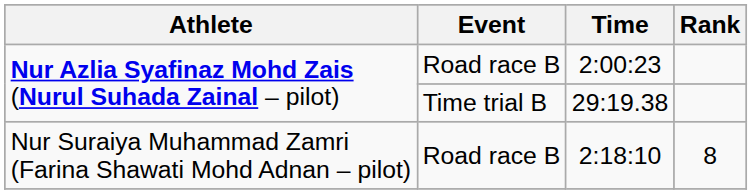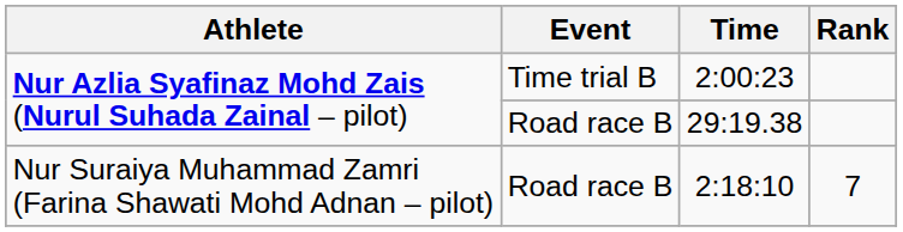2:00:23 | Event: Road race B -> Time trial B
29:19.38 | Event: Time trial B -> Road race B
2:18:10 | Rank: 8 -> 7
